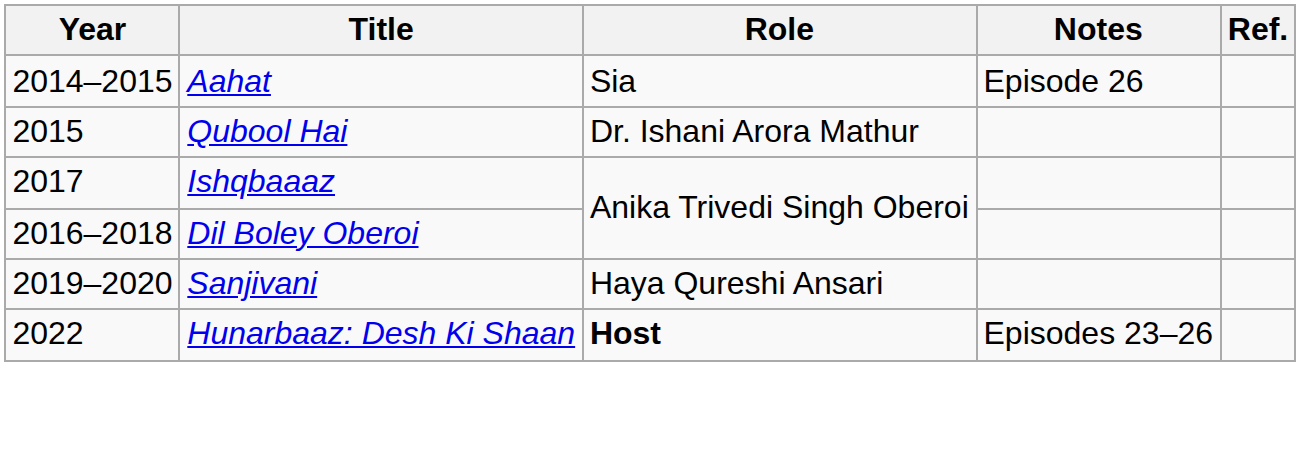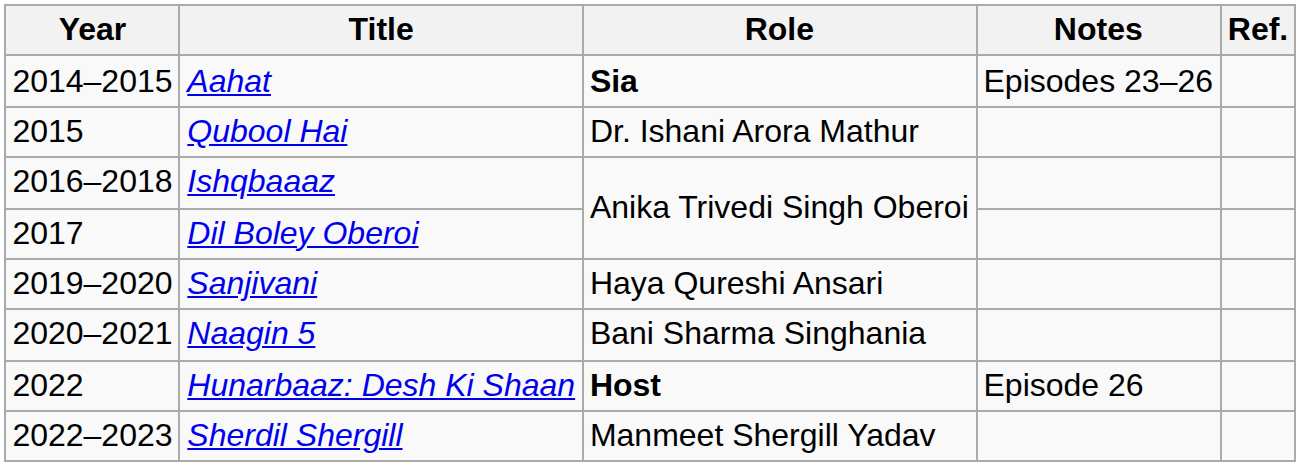Aahat | Role: normal -> bold
Aahat | Notes: Episode 26 -> Episodes 23–26
Ishqbaaaz | Year: 2017 -> 2016–2018
Dil Boley Oberoi | Year: 2016–2018 -> 2017
+ row: 2020–2021 | Naagin 5 | Bani Sharma Singhania
Hunarbaaz: Desh Ki Shaan | Notes: Episodes 23–26 -> Episode 26
+ row: 2022–2023 | Sherdil Shergill | Manmeet Shergill Yadav
